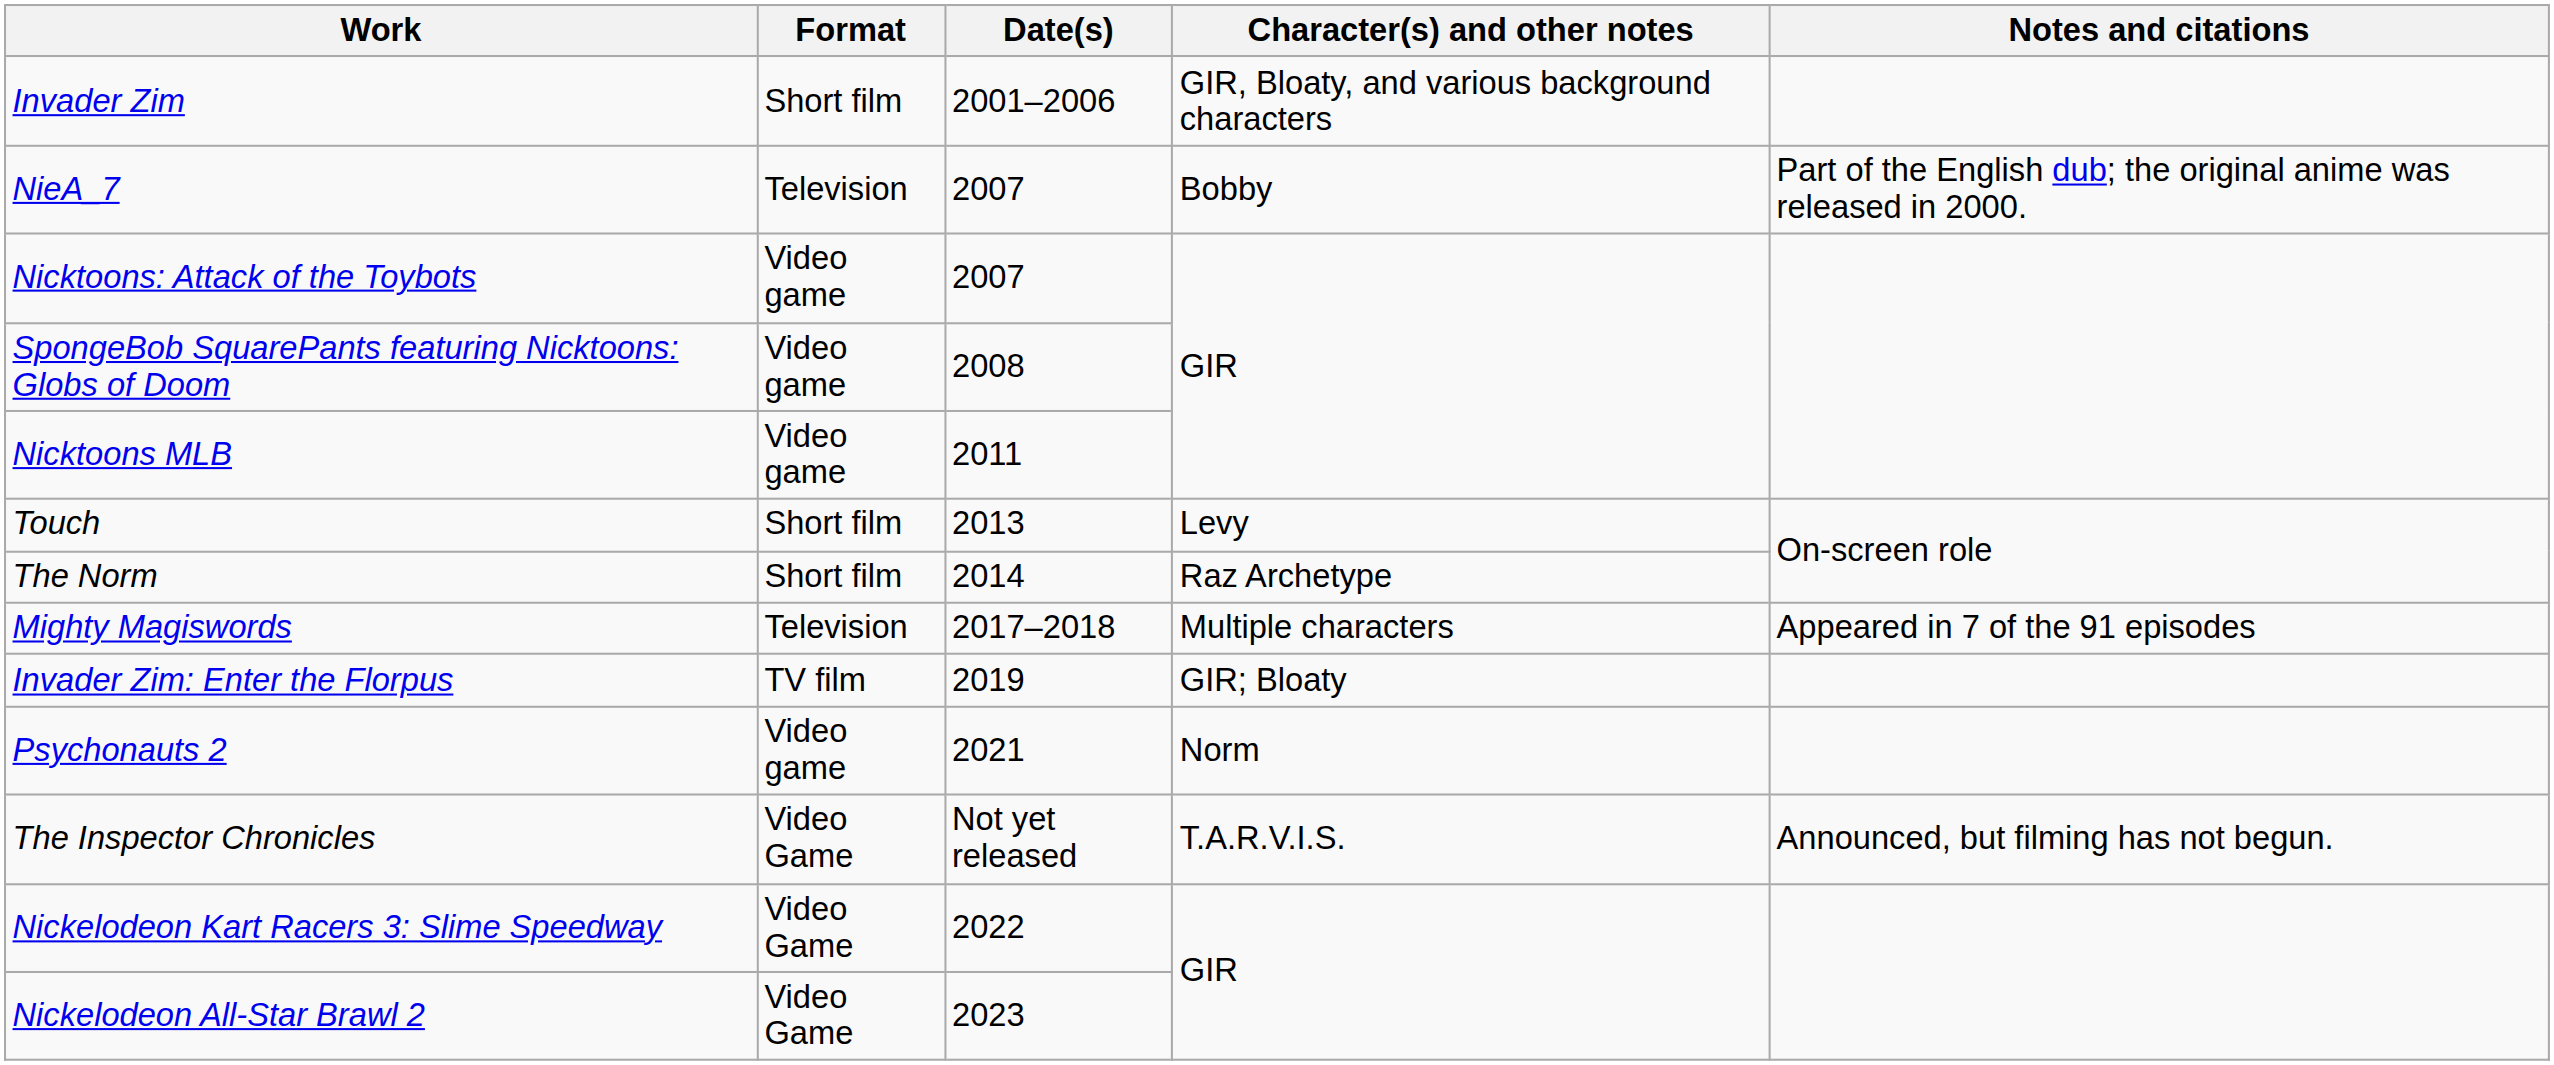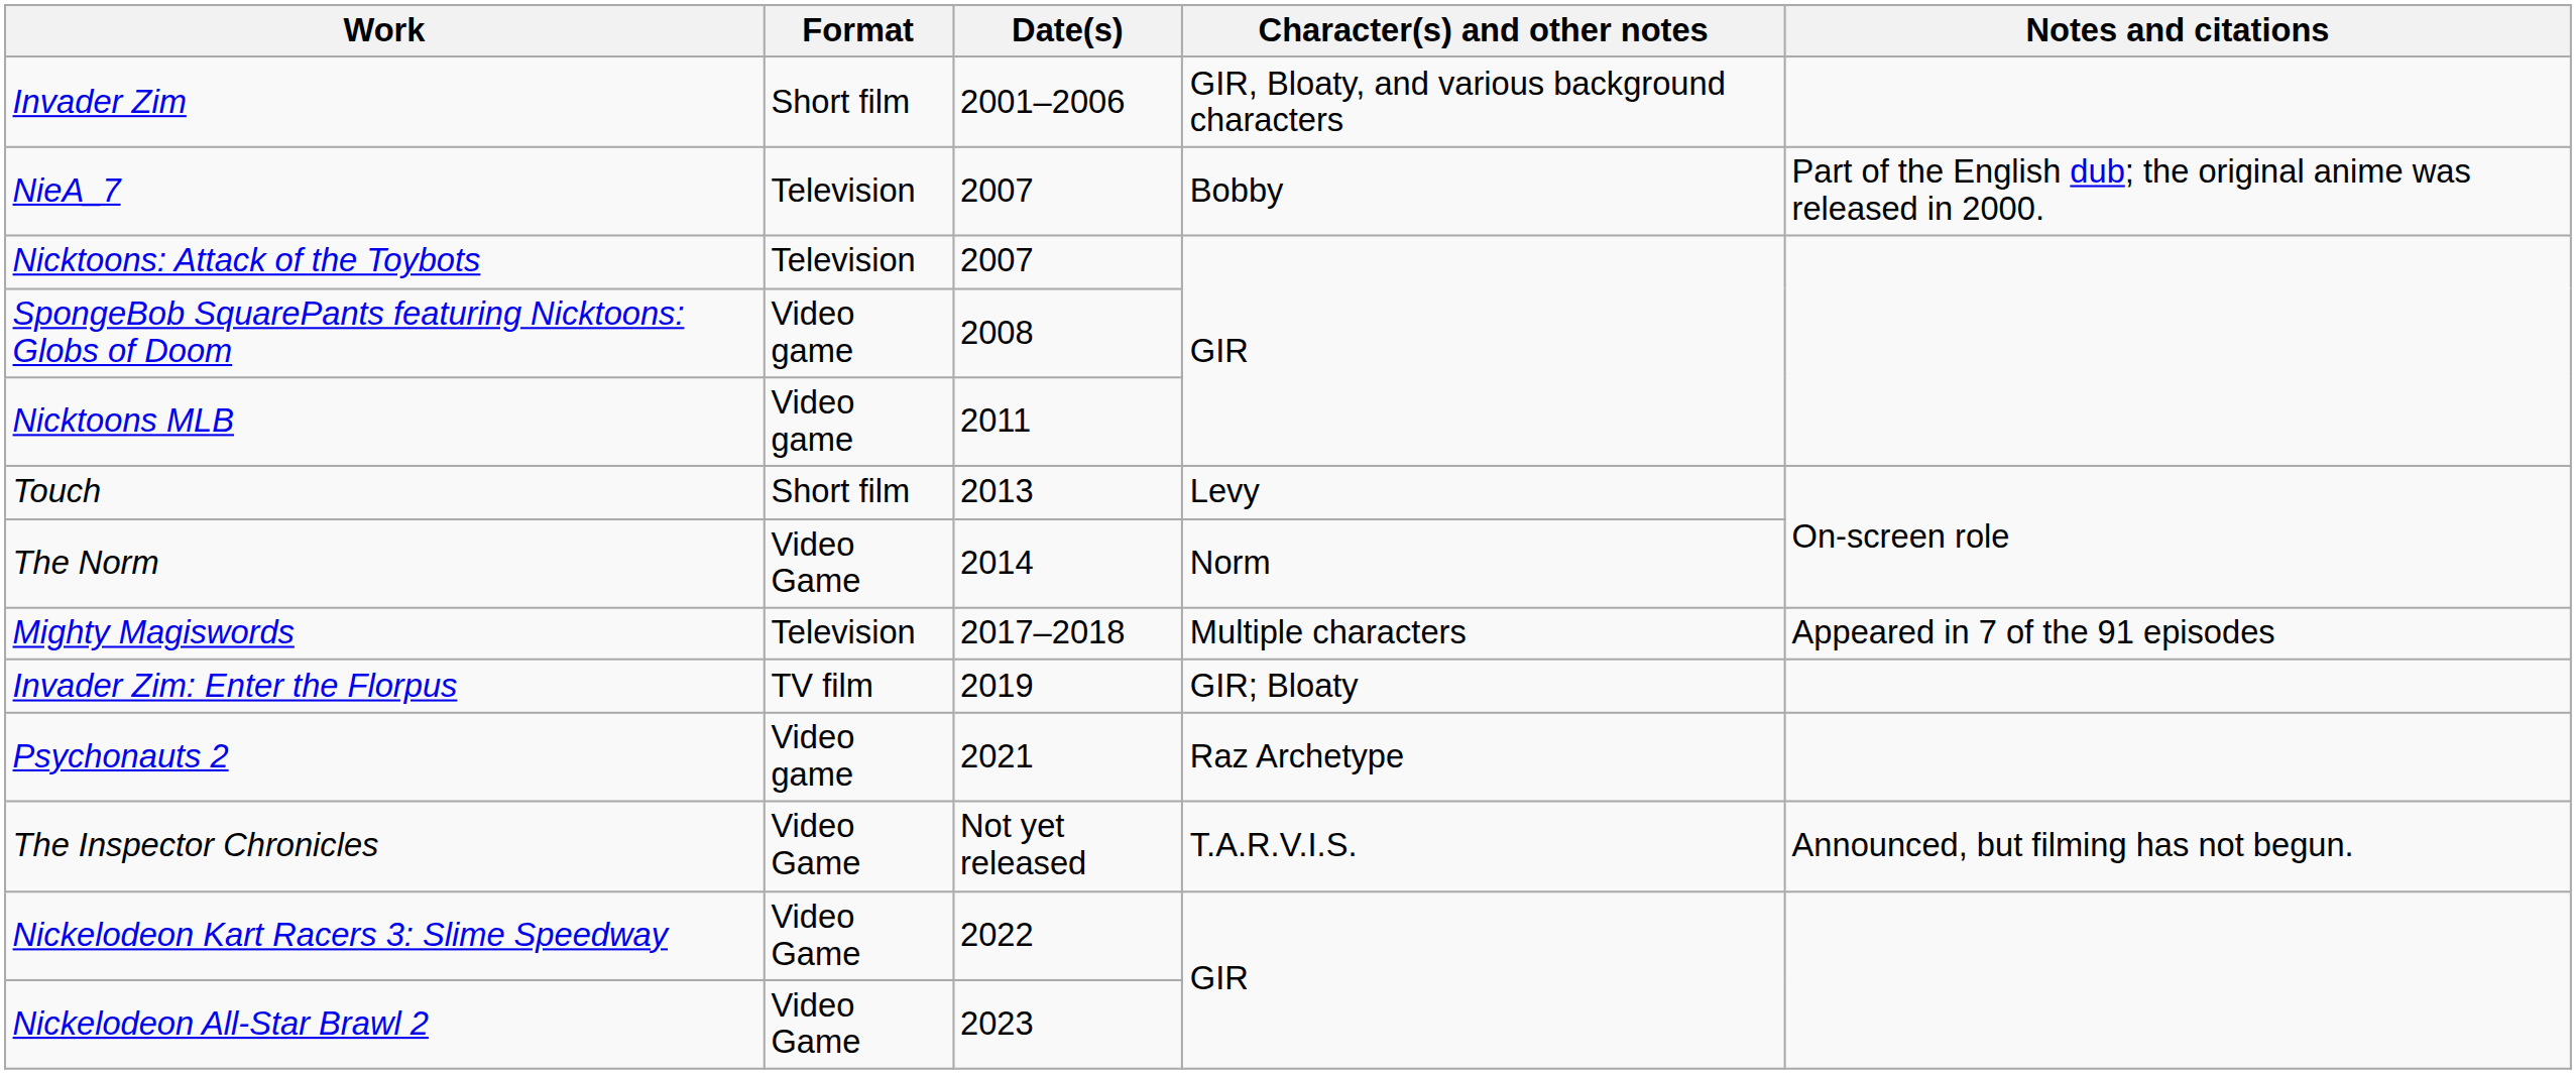Nicktoons: Attack of the Toybots | Format: Video game -> Television
The Norm | Format: Short film -> Video Game
The Norm | Character(s) and other notes: Raz Archetype -> Norm
Psychonauts 2 | Character(s) and other notes: Norm -> Raz Archetype
